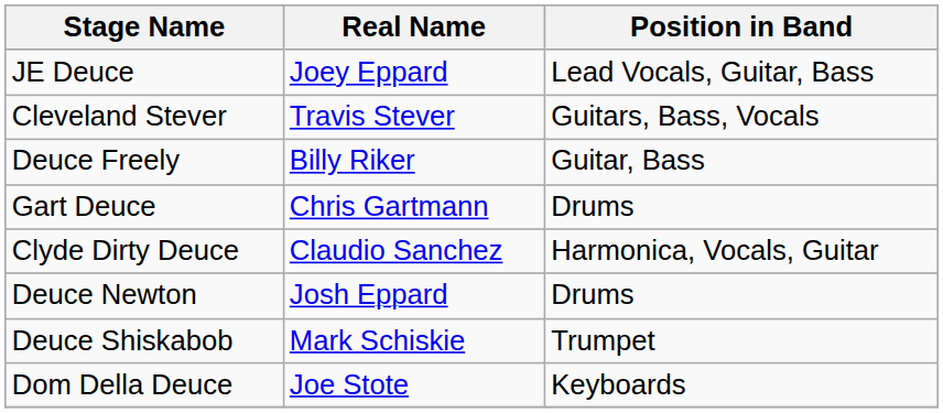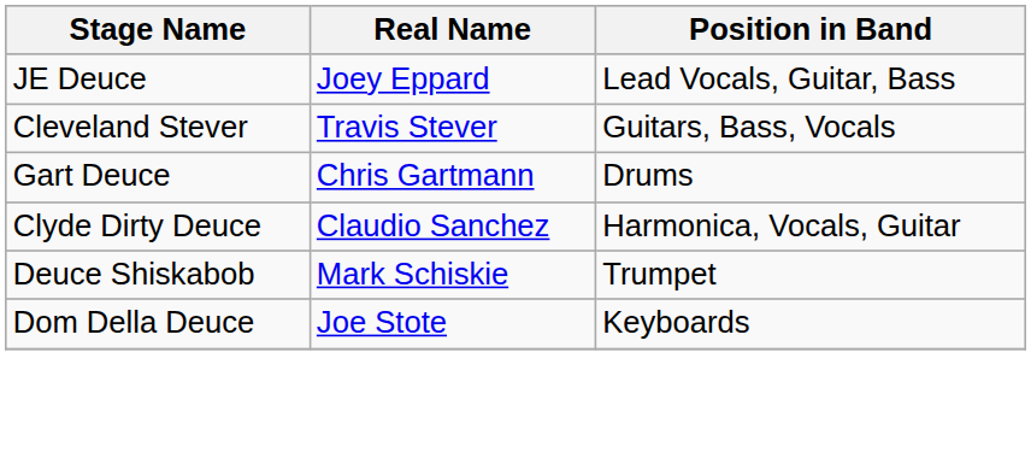- row: Deuce Freely | Billy Riker | Guitar, Bass
- row: Deuce Newton | Josh Eppard | Drums
